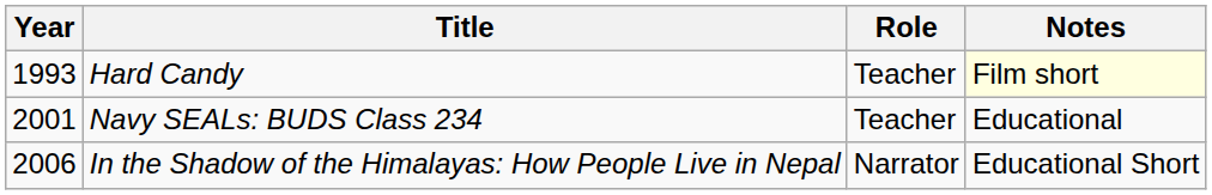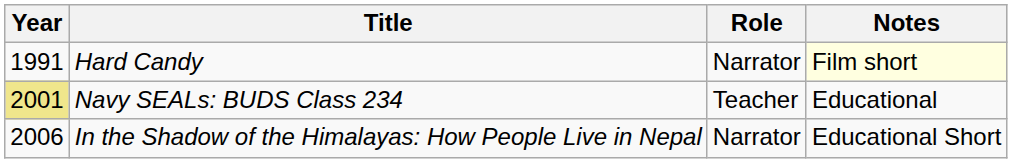Hard Candy | Year: 1993 -> 1991
Hard Candy | Role: Teacher -> Narrator
Navy SEALs: BUDS Class 234 | Year: no background -> khaki background
